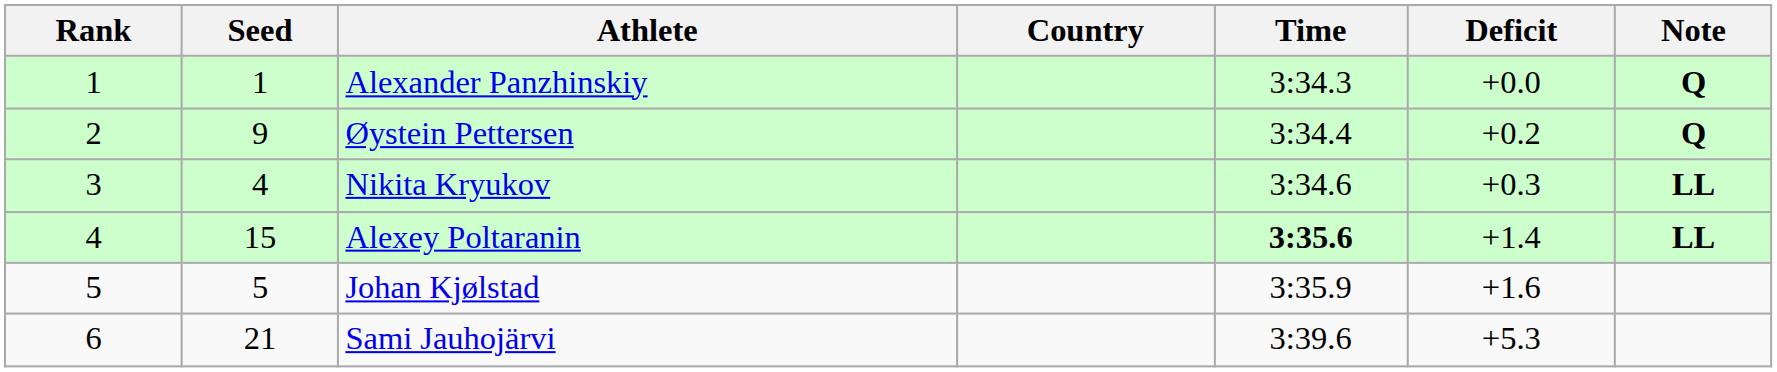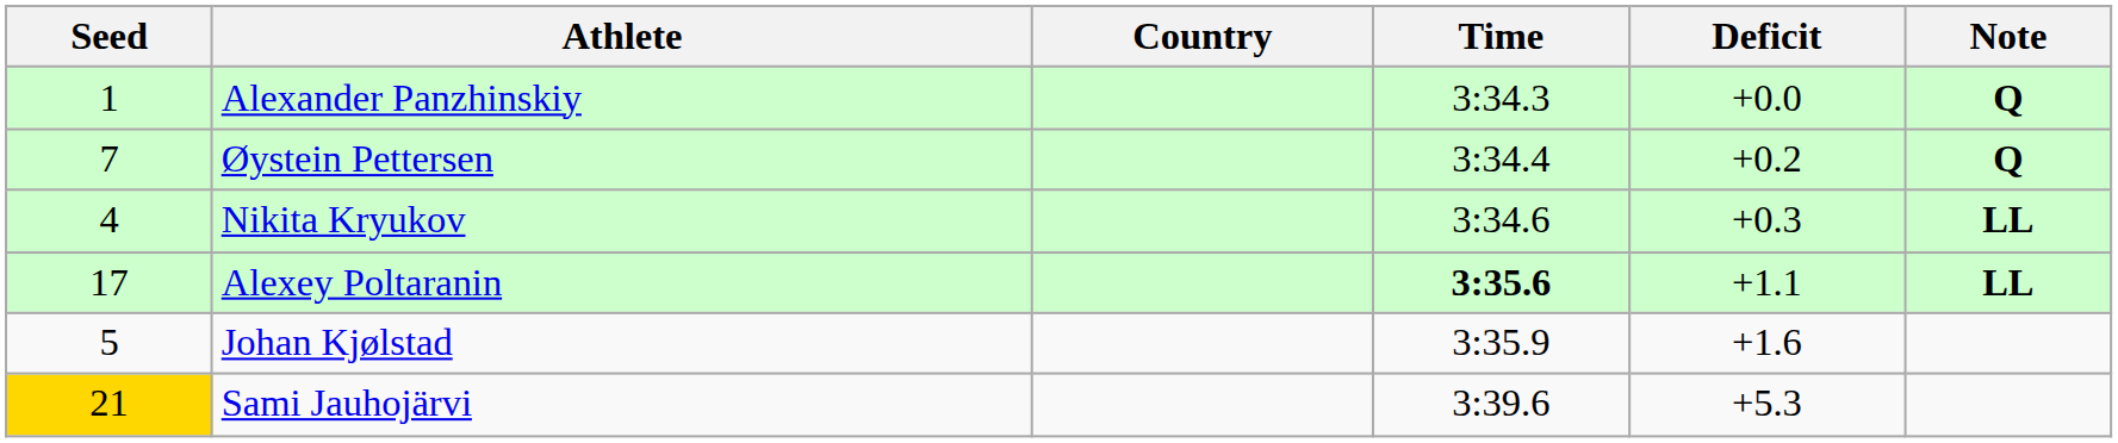- column: Rank | 1 | 2 | 3 | 4 | 5 | 6
Øystein Pettersen | Seed: 9 -> 7
Alexey Poltaranin | Seed: 15 -> 17
Alexey Poltaranin | Deficit: +1.4 -> +1.1
Sami Jauhojärvi | Seed: no background -> gold background
